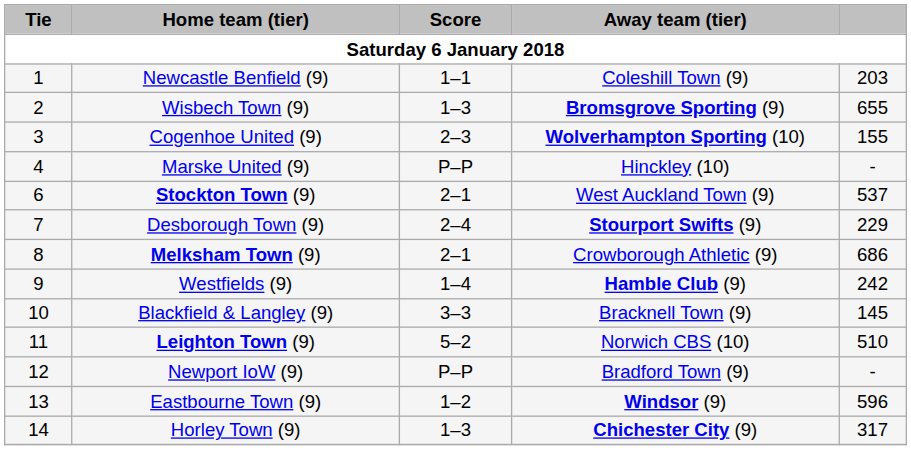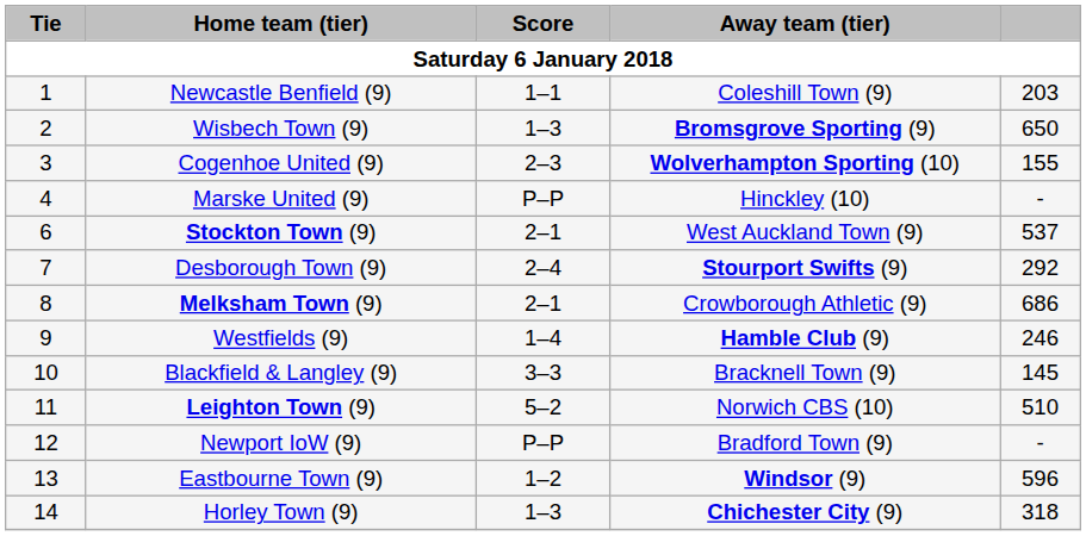Wisbech Town (9) | column 5: 655 -> 650
Desborough Town (9) | column 5: 229 -> 292
Westfields (9) | column 5: 242 -> 246
Horley Town (9) | column 5: 317 -> 318
